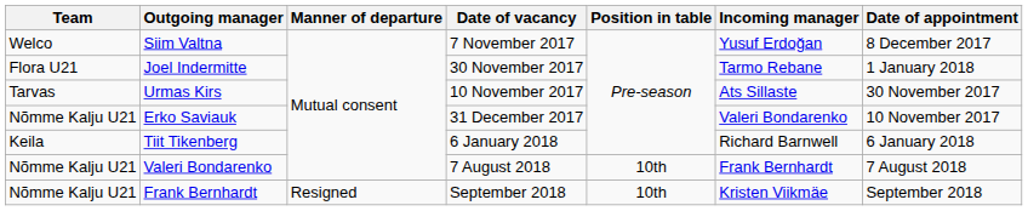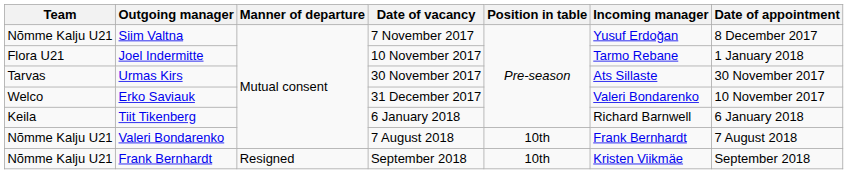Siim Valtna | Team: Welco -> Nõmme Kalju U21
Joel Indermitte | Date of vacancy: 30 November 2017 -> 10 November 2017
Urmas Kirs | Date of vacancy: 10 November 2017 -> 30 November 2017
Erko Saviauk | Team: Nõmme Kalju U21 -> Welco
